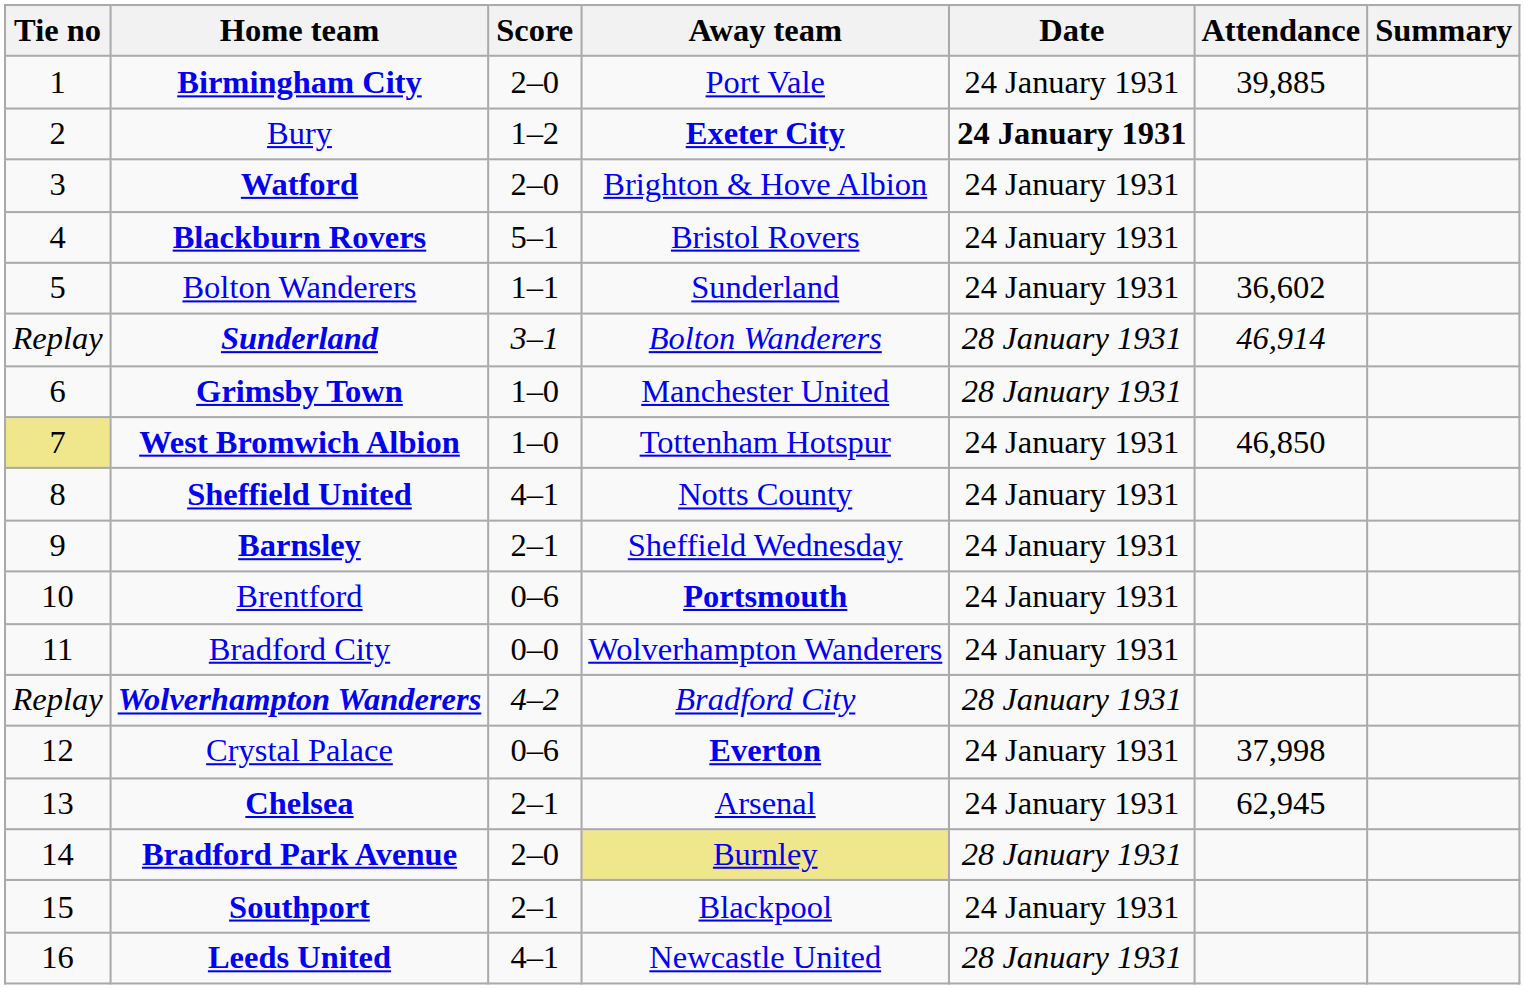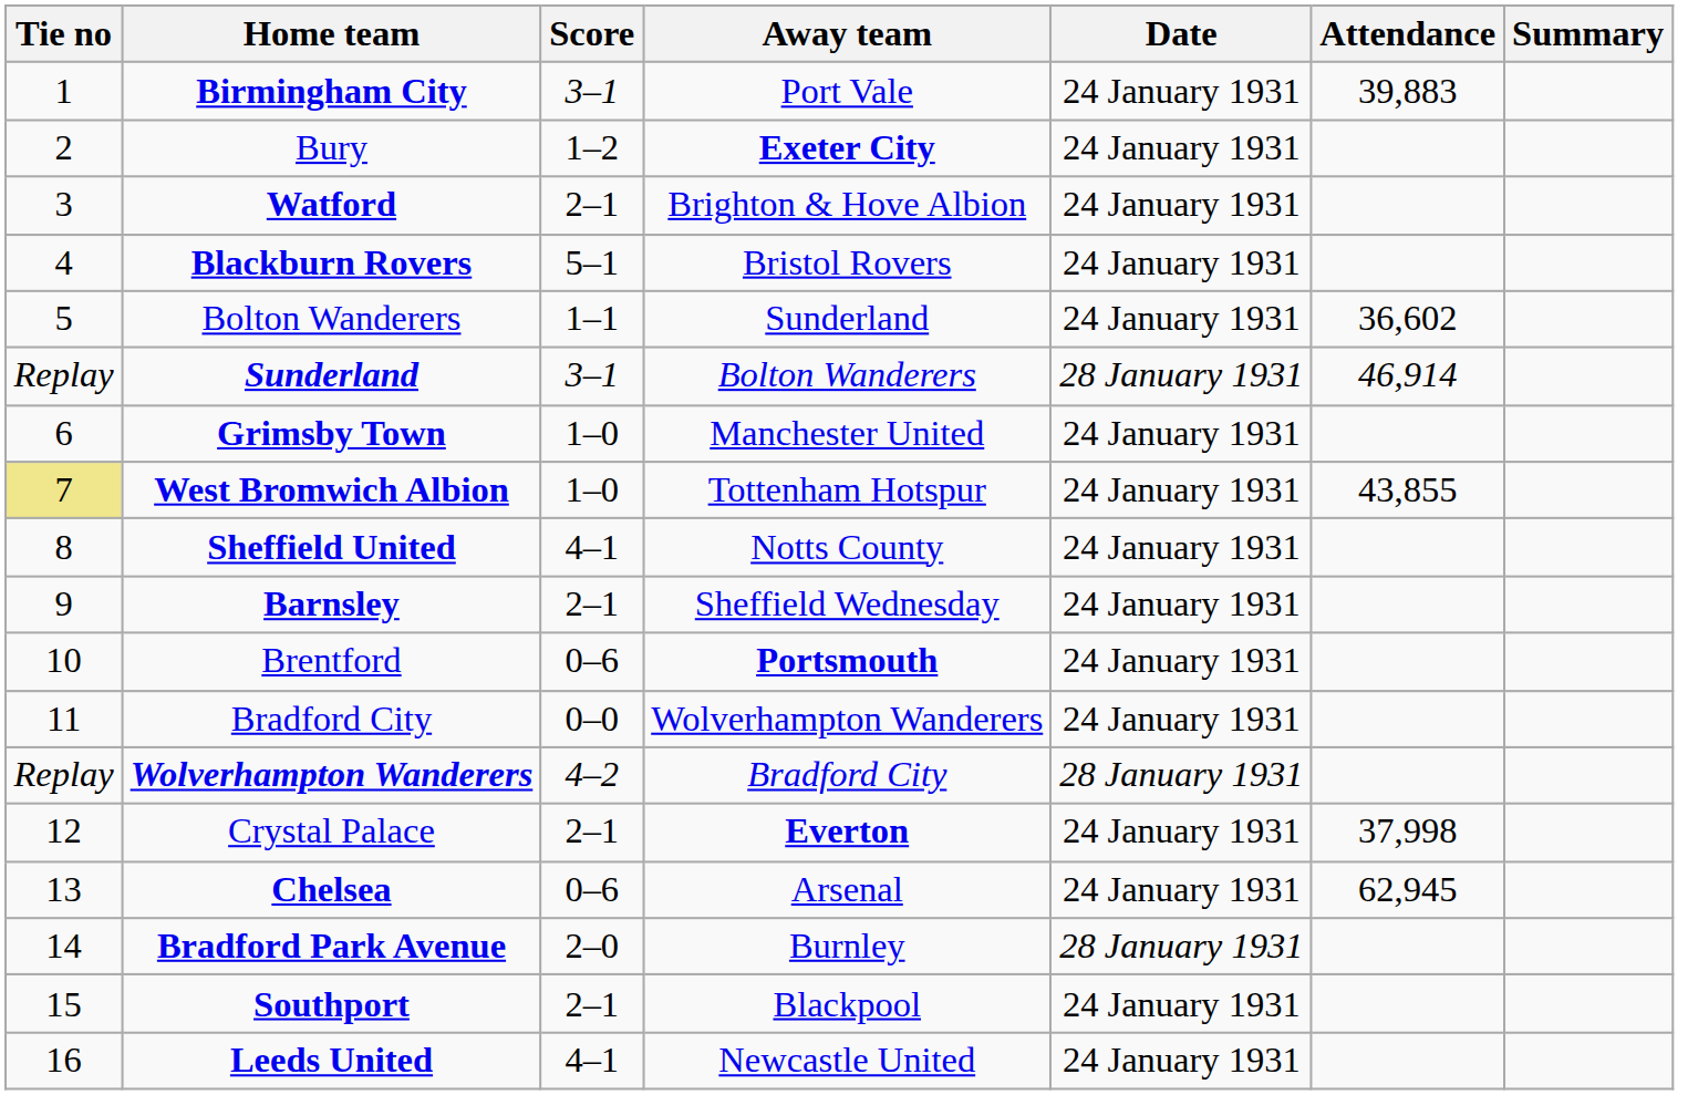Birmingham City | Score: 2–0 -> 3–1
Birmingham City | Attendance: 39,885 -> 39,883
Bury | Date: bold -> normal
Watford | Score: 2–0 -> 2–1
Grimsby Town | Date: 28 January 1931 -> 24 January 1931
West Bromwich Albion | Attendance: 46,850 -> 43,855
Crystal Palace | Score: 0–6 -> 2–1
Chelsea | Score: 2–1 -> 0–6
Bradford Park Avenue | Away team: khaki background -> no background
Leeds United | Date: 28 January 1931 -> 24 January 1931
